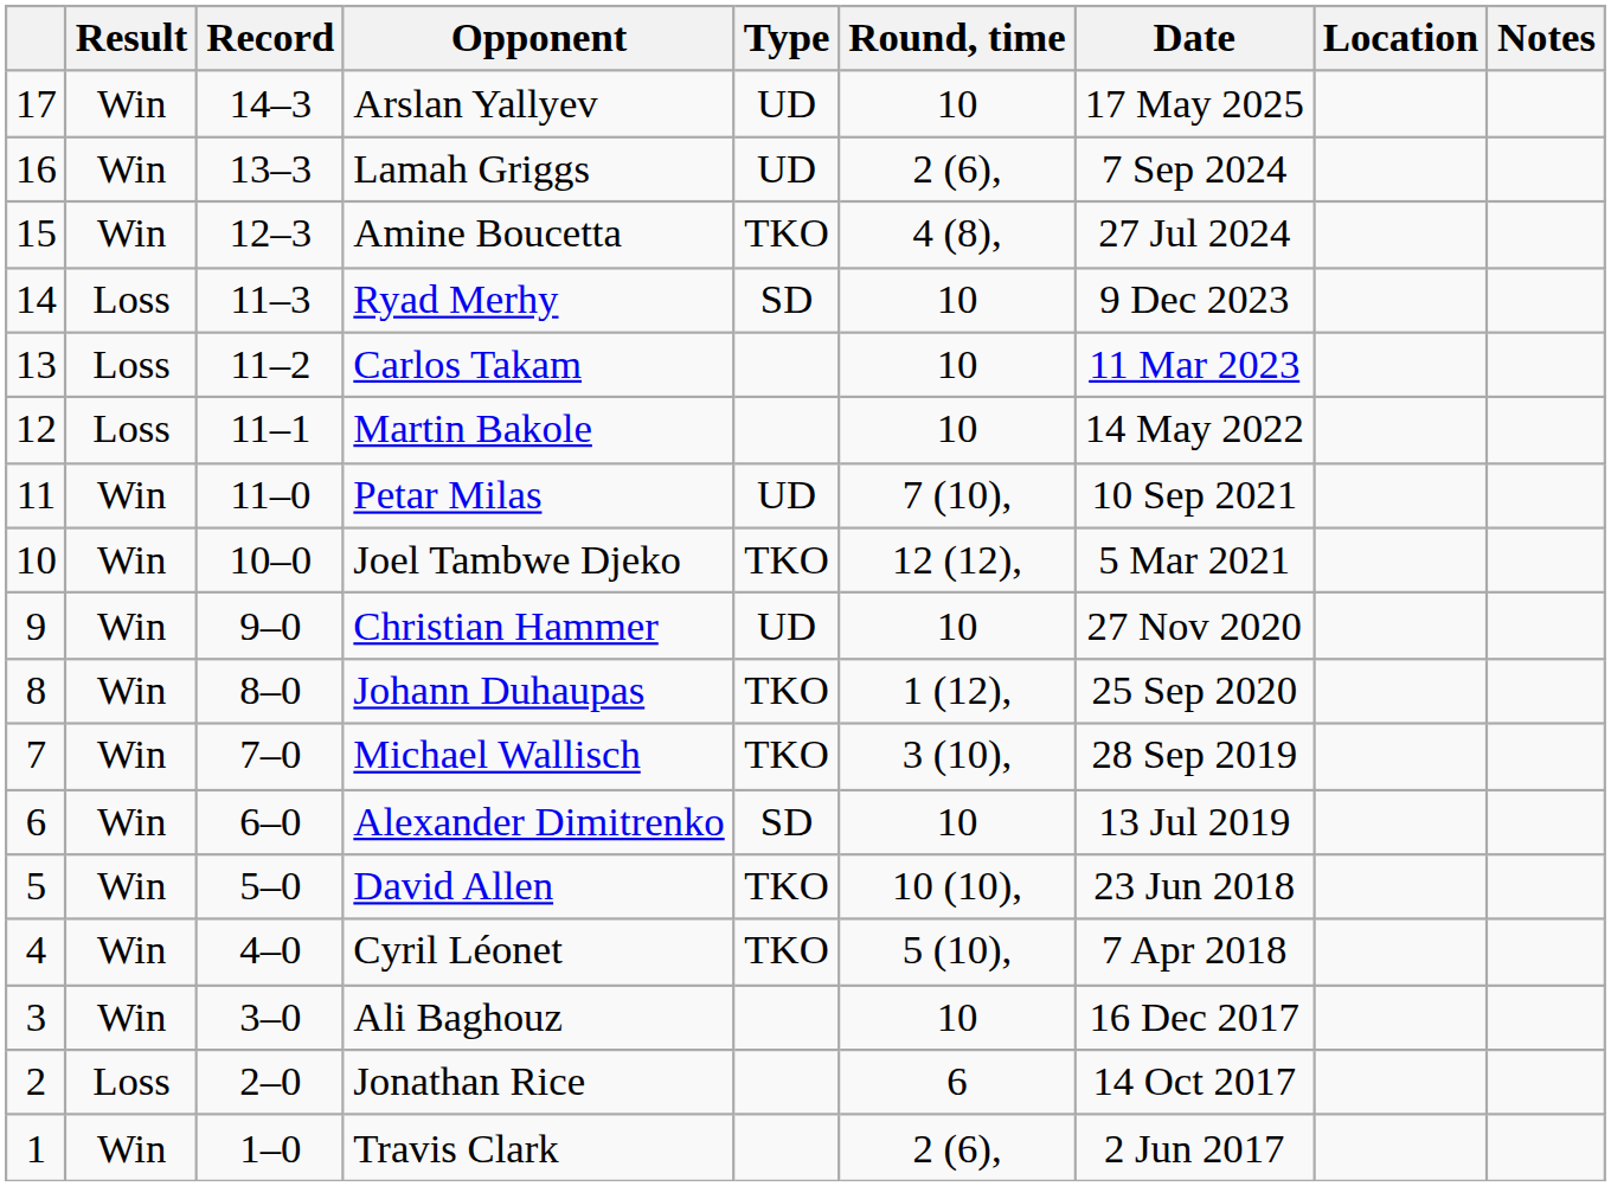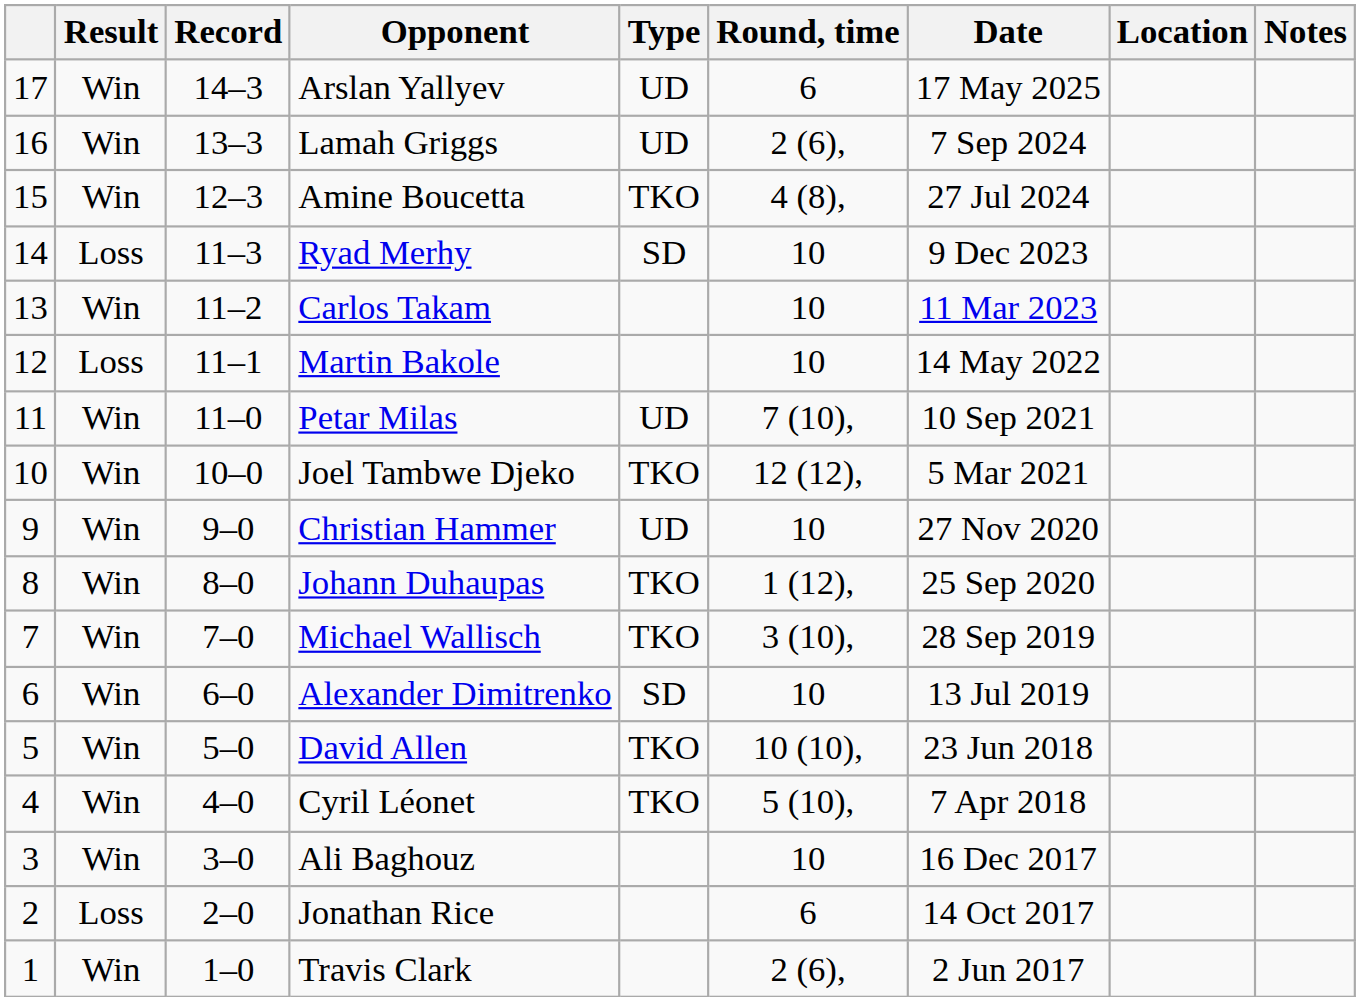Arslan Yallyev | Round, time: 10 -> 6
Carlos Takam | Result: Loss -> Win
